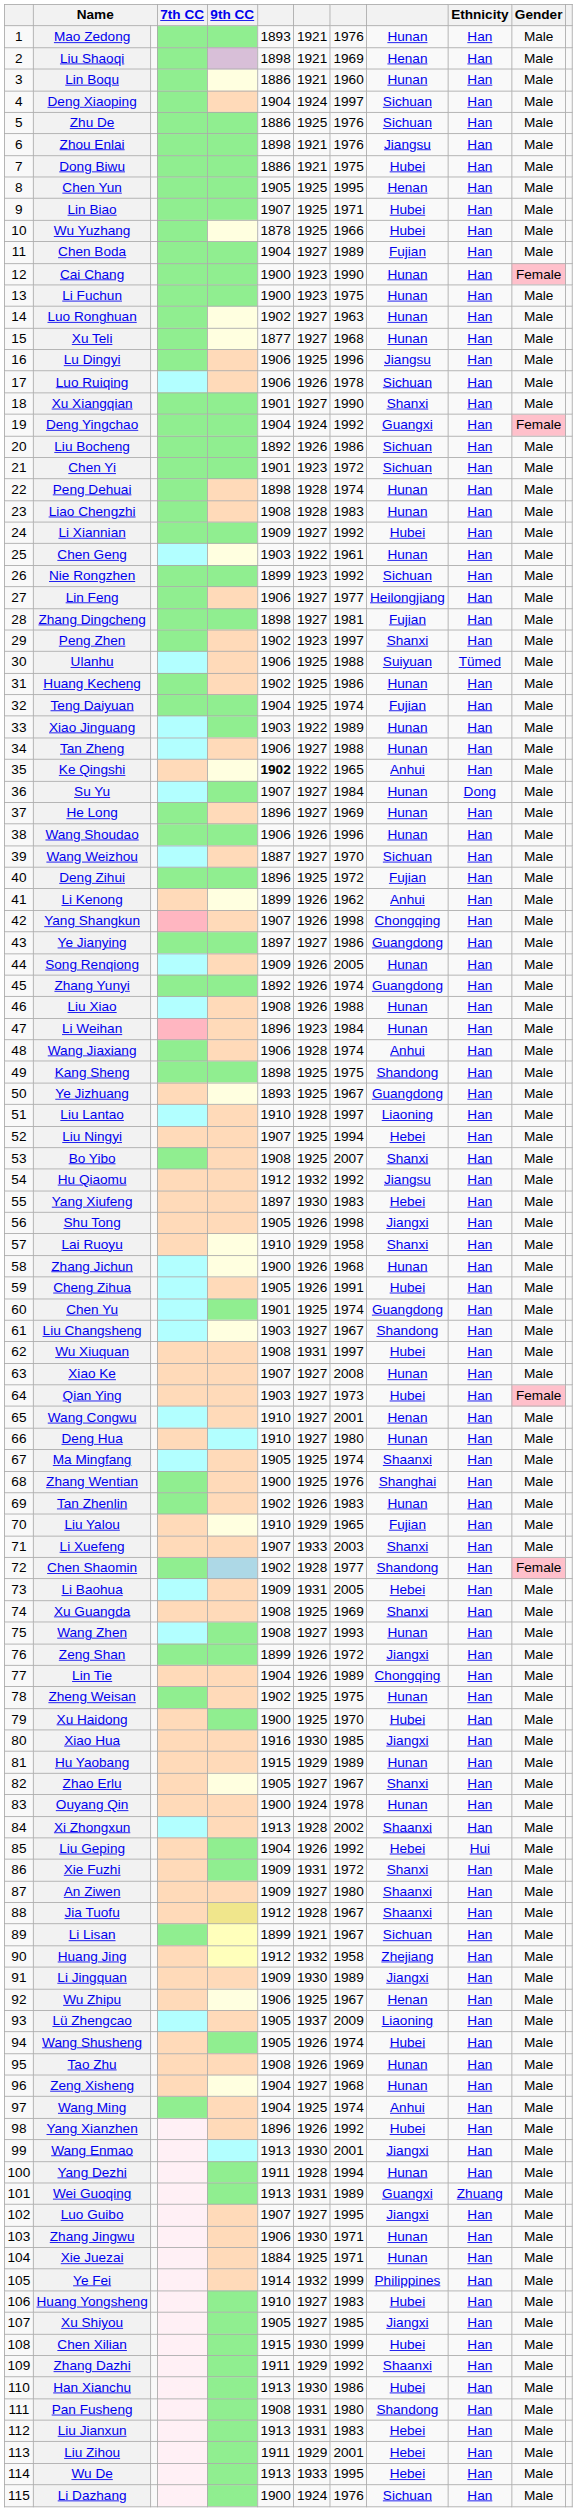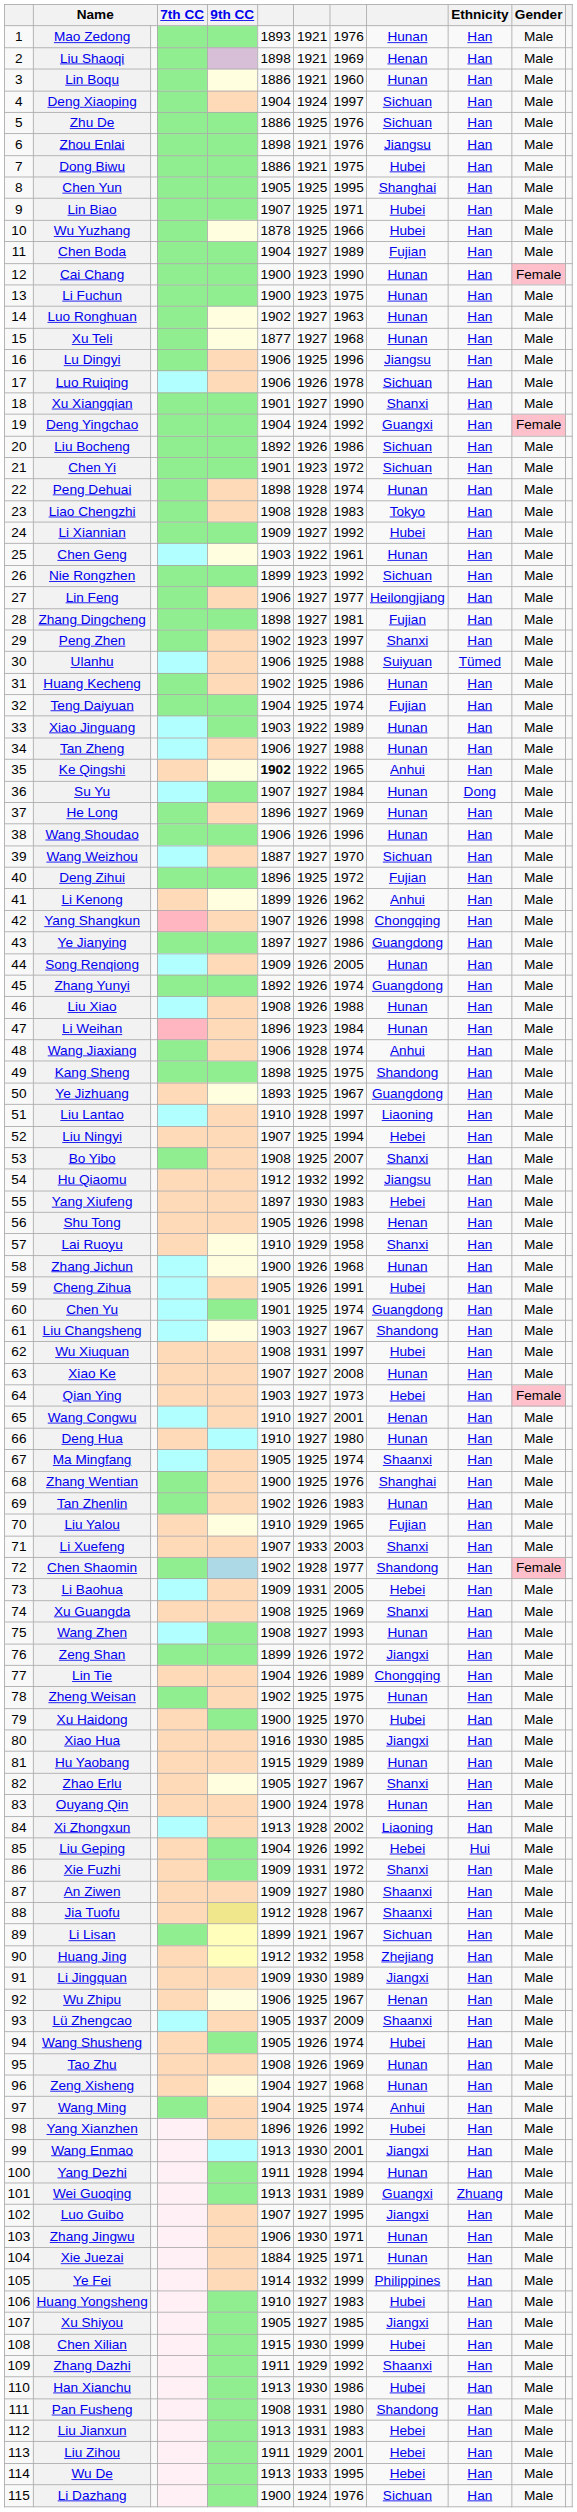Chen Yun | column 9: Henan -> Shanghai
Liao Chengzhi | column 9: Hunan -> Tokyo
Shu Tong | column 9: Jiangxi -> Henan
Qian Ying | column 9: Hubei -> Hebei
Xi Zhongxun | column 9: Shaanxi -> Liaoning
Lü Zhengcao | column 9: Liaoning -> Shaanxi
